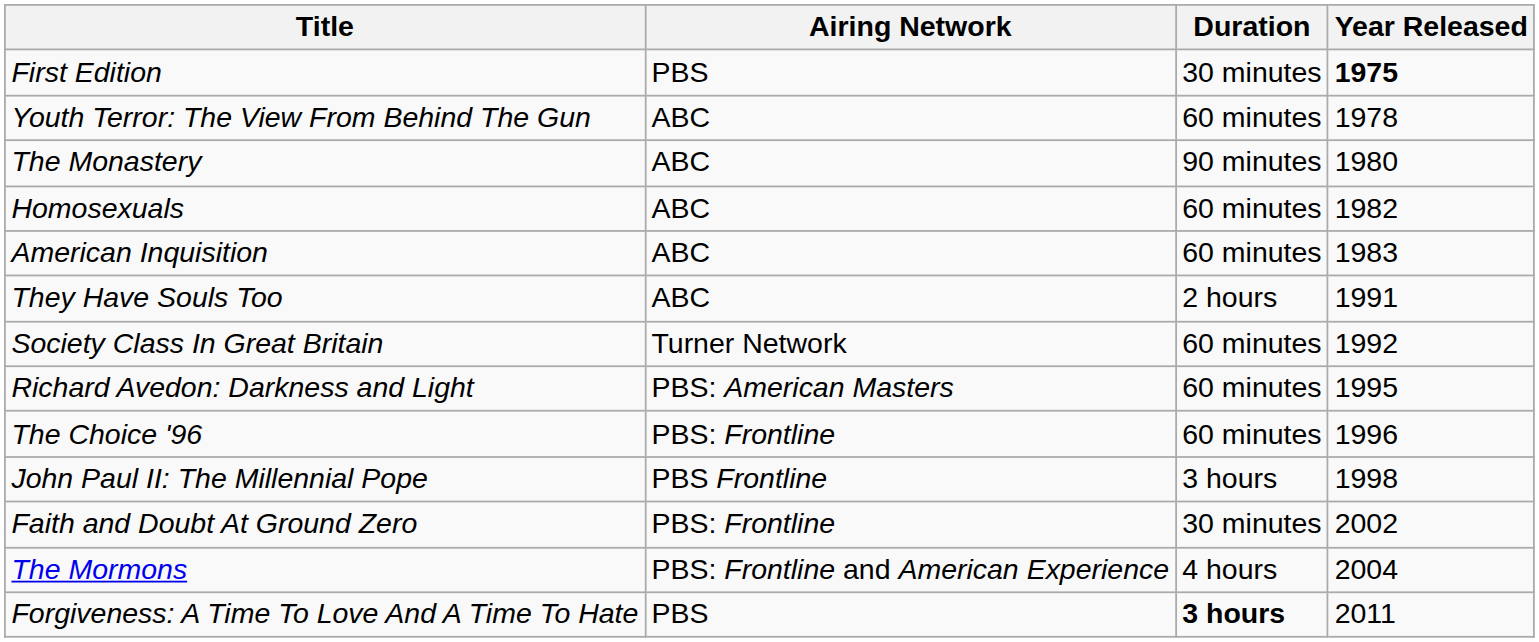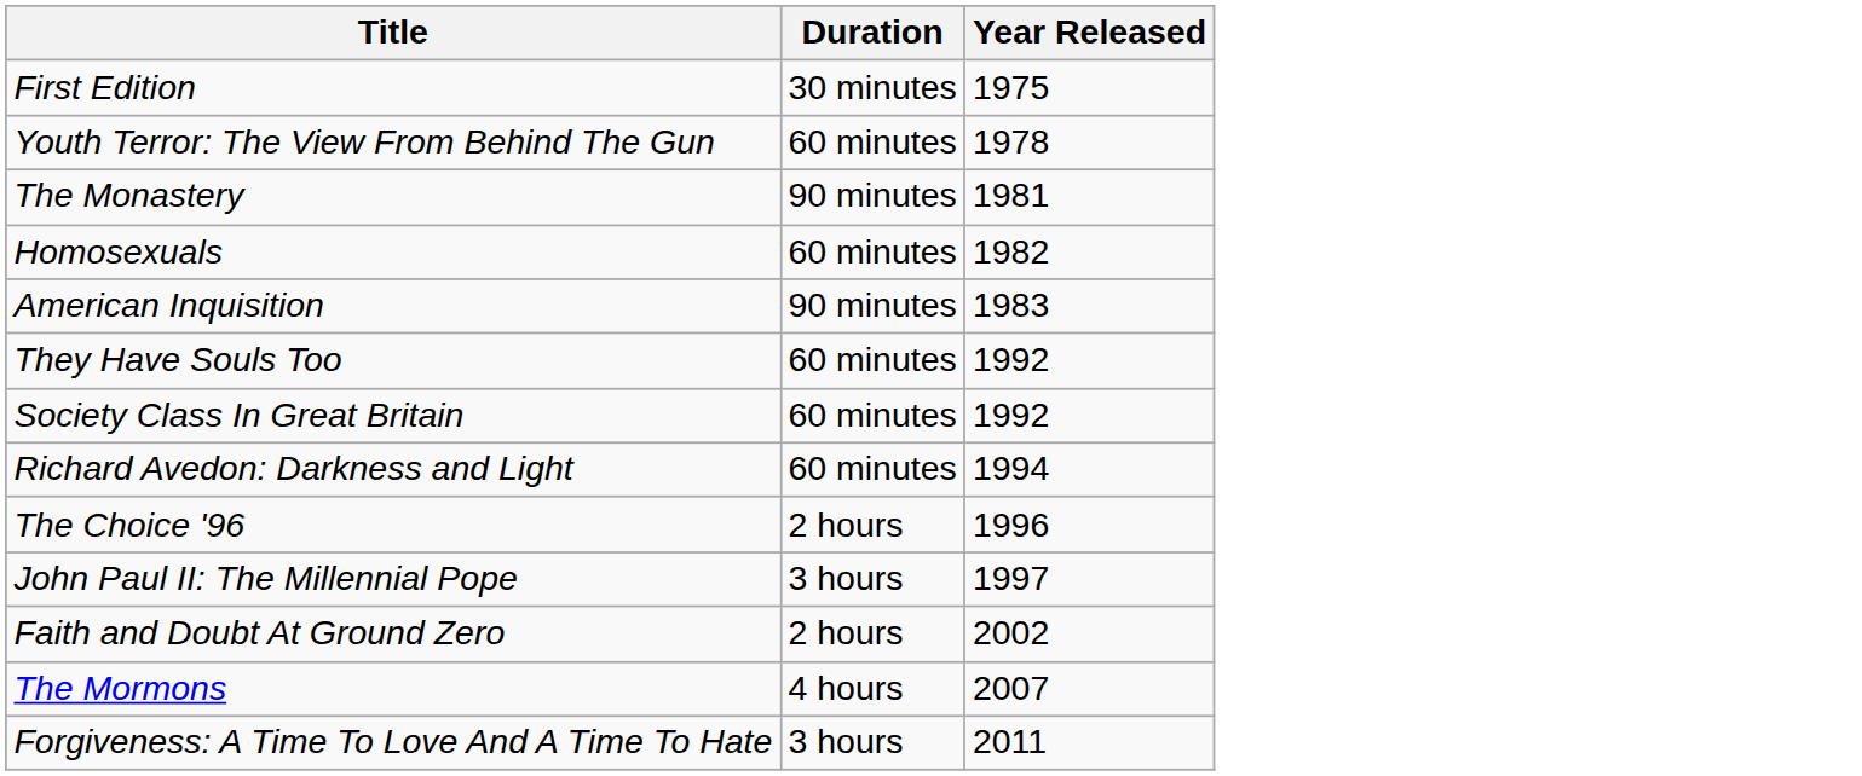- column: Airing Network | PBS | ABC | ABC | ABC | ABC | ABC | Turner Network | PBS: American Masters | PBS: Frontline | PBS Frontline | PBS: Frontline | PBS: Frontline and American Experience | PBS
First Edition | Year Released: bold -> normal
The Monastery | Year Released: 1980 -> 1981
American Inquisition | Duration: 60 minutes -> 90 minutes
They Have Souls Too | Duration: 2 hours -> 60 minutes
They Have Souls Too | Year Released: 1991 -> 1992
Richard Avedon: Darkness and Light | Year Released: 1995 -> 1994
The Choice '96 | Duration: 60 minutes -> 2 hours
John Paul II: The Millennial Pope | Year Released: 1998 -> 1997
Faith and Doubt At Ground Zero | Duration: 30 minutes -> 2 hours
The Mormons | Year Released: 2004 -> 2007
Forgiveness: A Time To Love And A Time To Hate | Duration: bold -> normal
